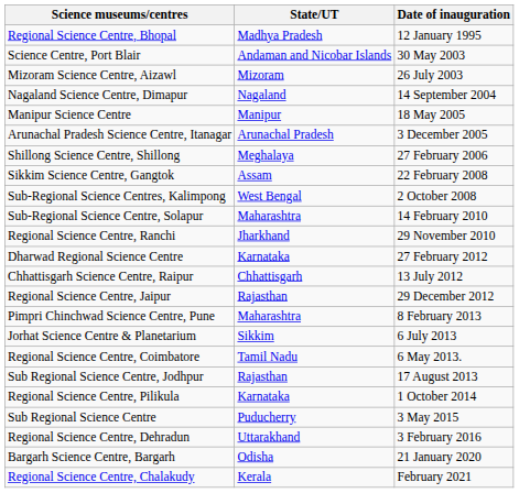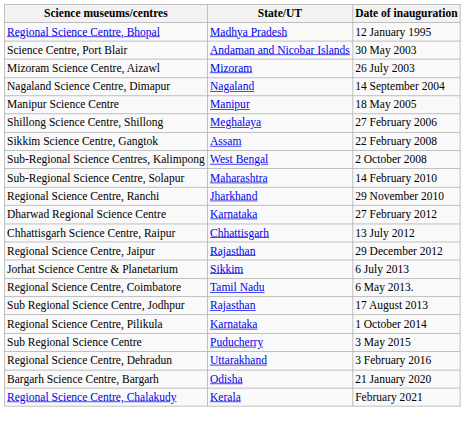- row: Arunachal Pradesh Science Centre, Itanagar | Arunachal Pradesh | 3 December 2005
- row: Pimpri Chinchwad Science Centre, Pune | Maharashtra | 8 February 2013
